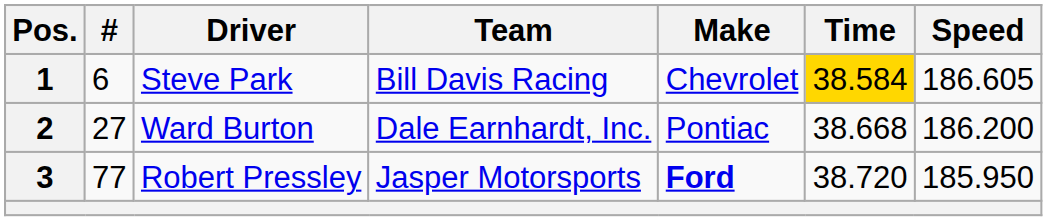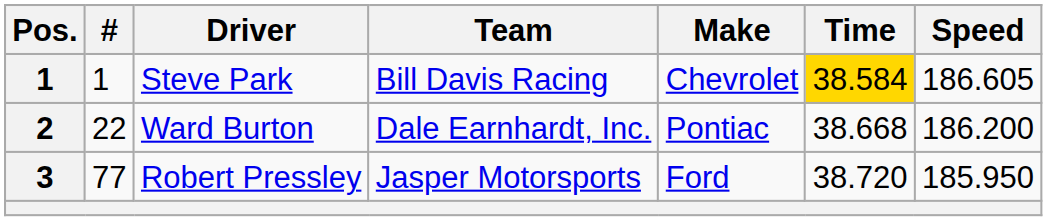Steve Park | #: 6 -> 1
Ward Burton | #: 27 -> 22
Robert Pressley | Make: bold -> normal
